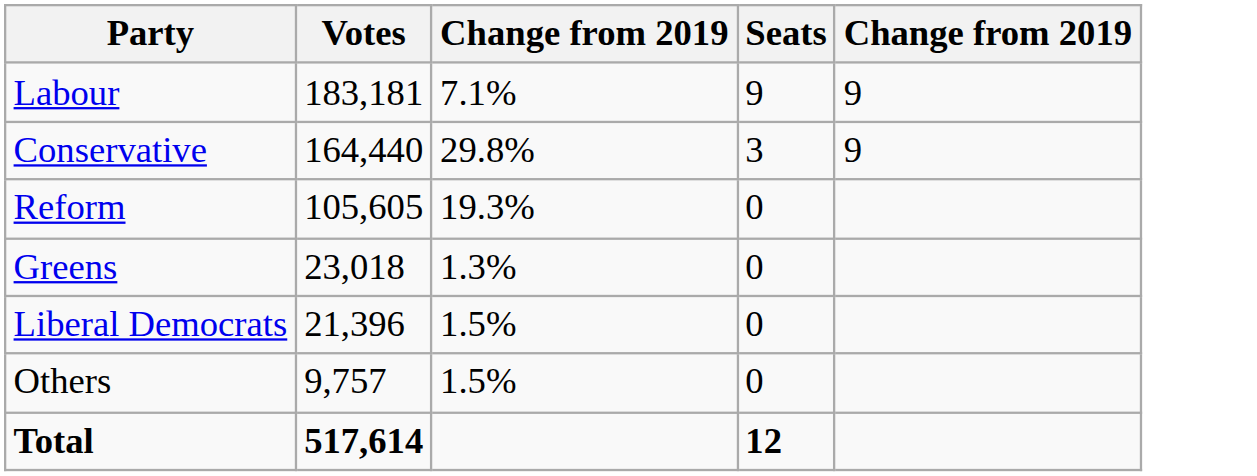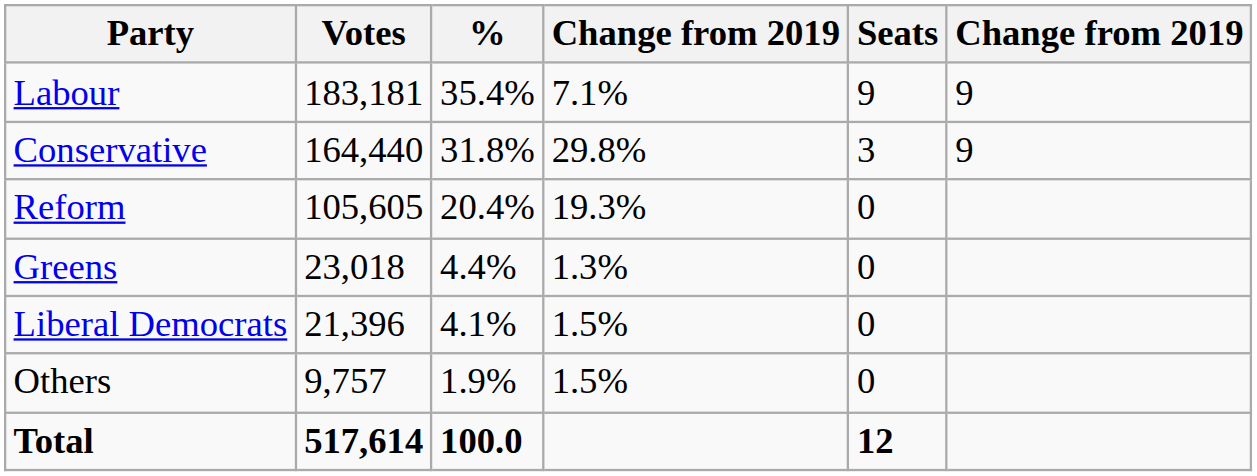+ column: % | 35.4% | 31.8% | 20.4% | 4.4% | 4.1% | 1.9% | 100.0
